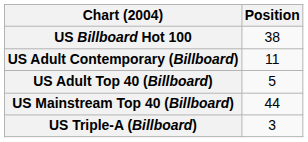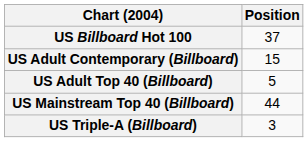US Billboard Hot 100 | Position: 38 -> 37
US Adult Contemporary (Billboard) | Position: 11 -> 15
